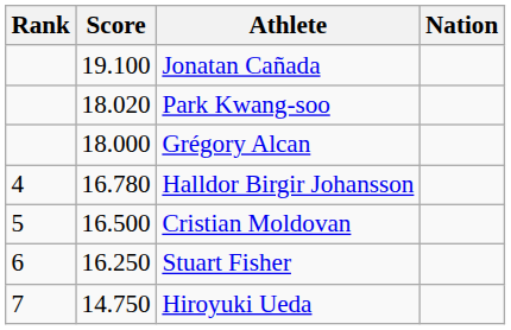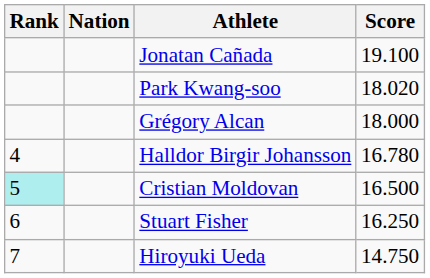columns swapped: Nation <-> Score
Cristian Moldovan | Rank: no background -> paleturquoise background
